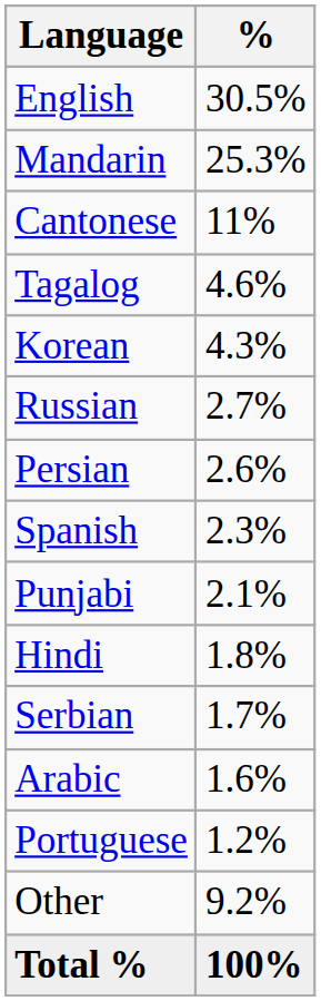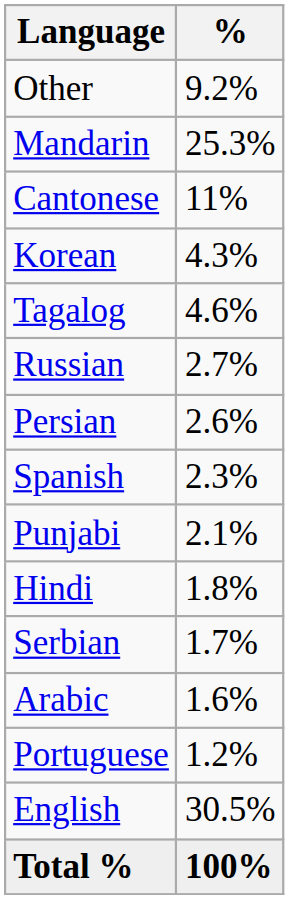rows swapped: English <-> Other
rows swapped: Tagalog <-> Korean
